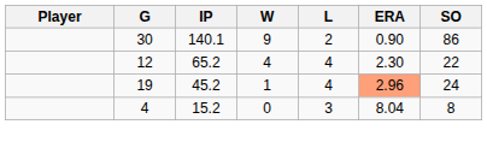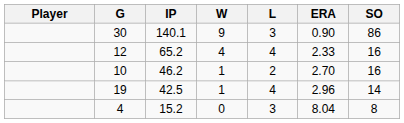30 | L: 2 -> 3
12 | ERA: 2.30 -> 2.33
12 | SO: 22 -> 16
+ row: 10 | 46.2 | 1 | 2 | 2.70 | 16
19 | IP: 45.2 -> 42.5
19 | ERA: lightsalmon background -> no background
19 | SO: 24 -> 14
